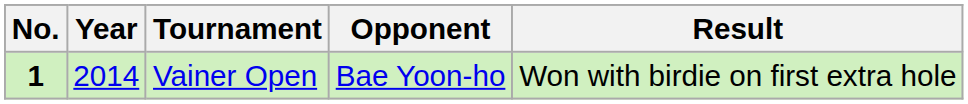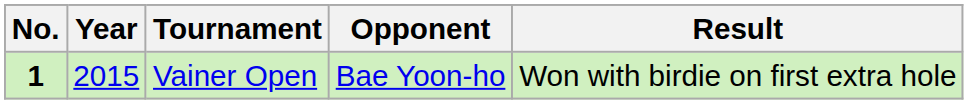Vainer Open | Year: 2014 -> 2015
